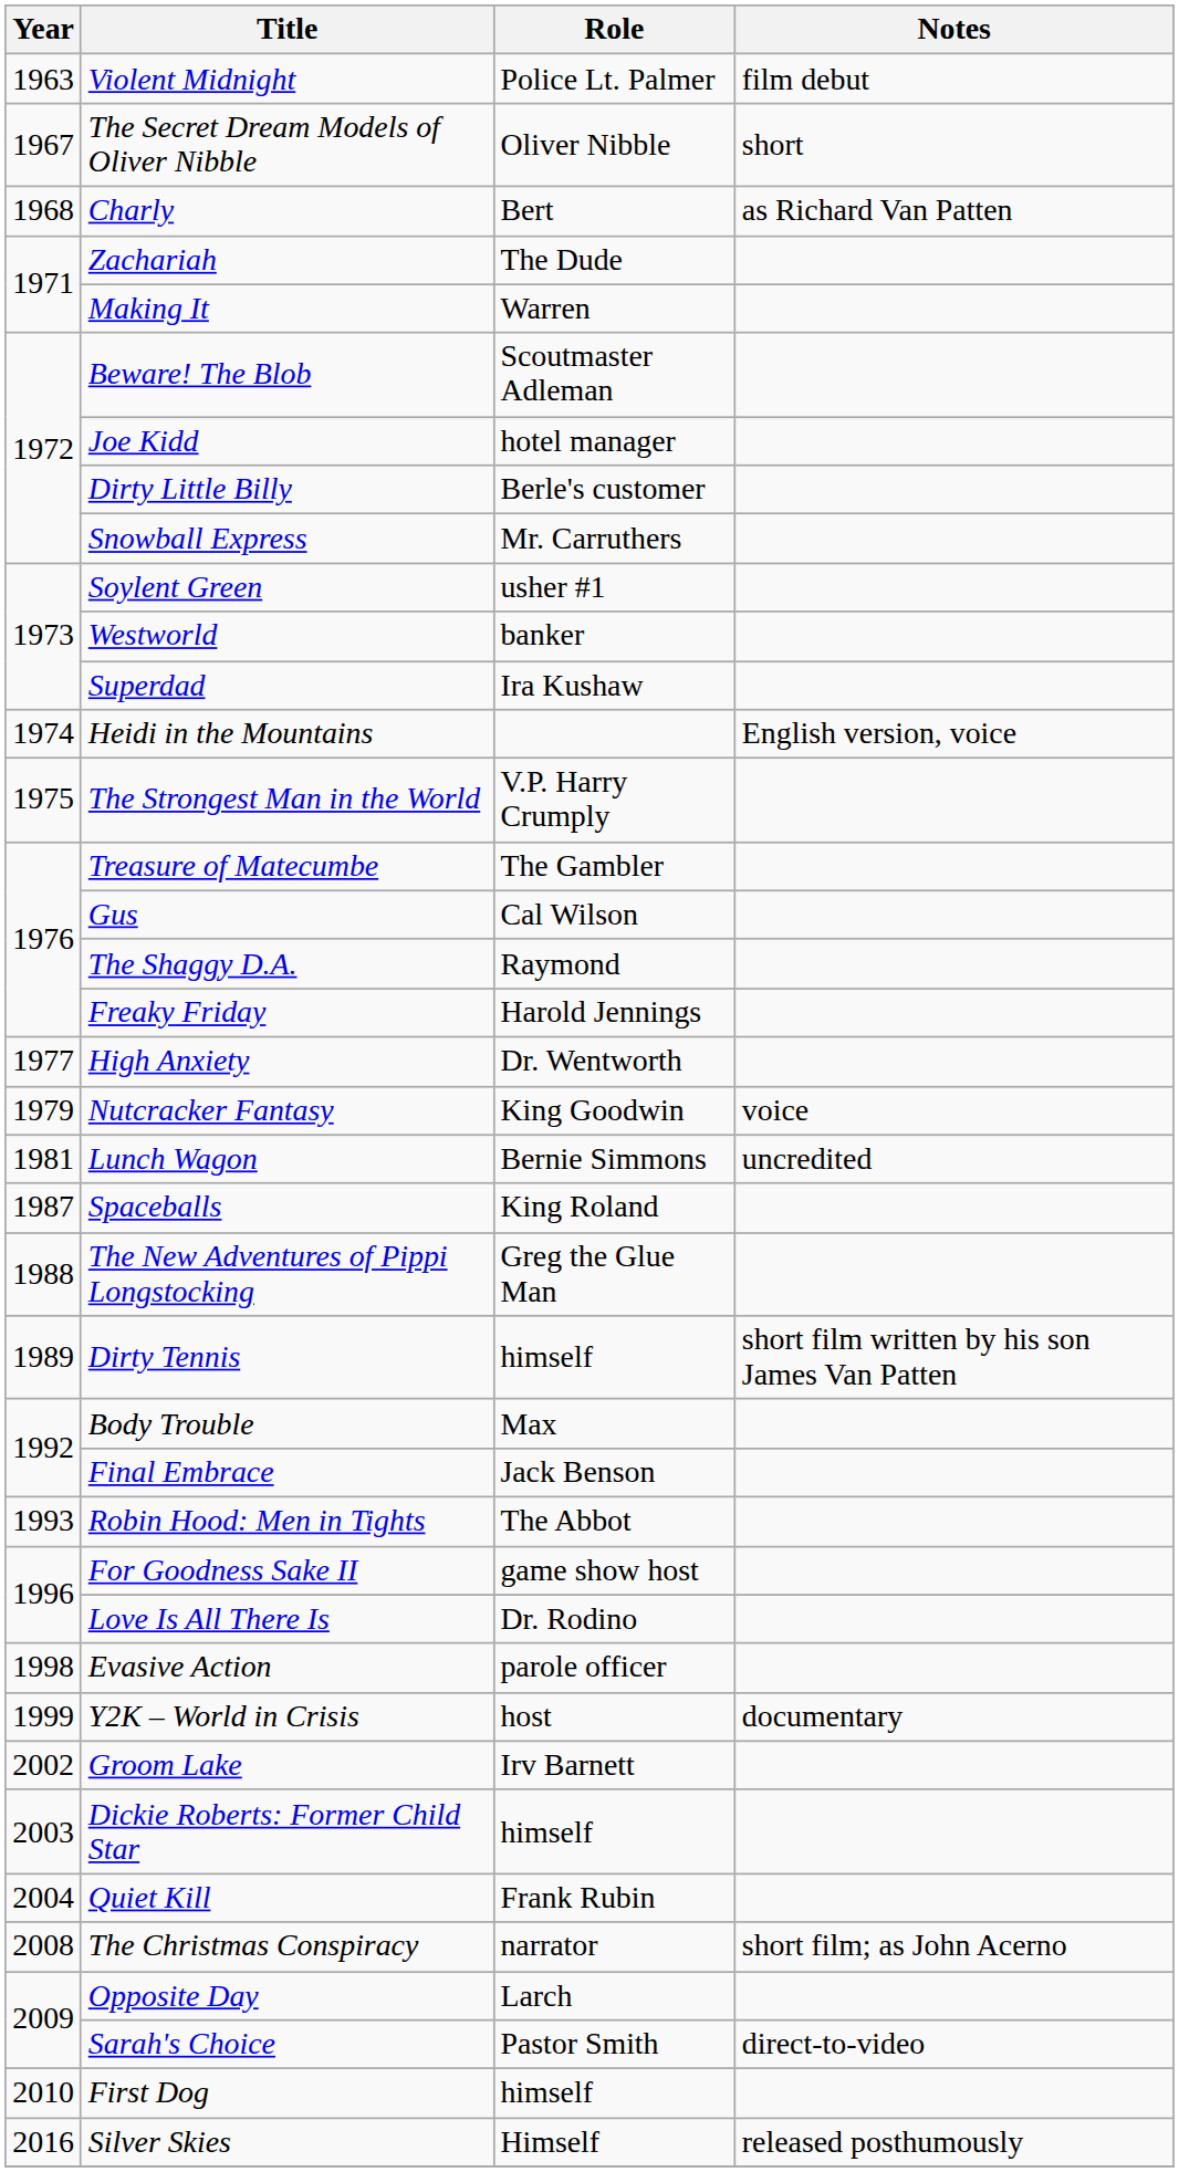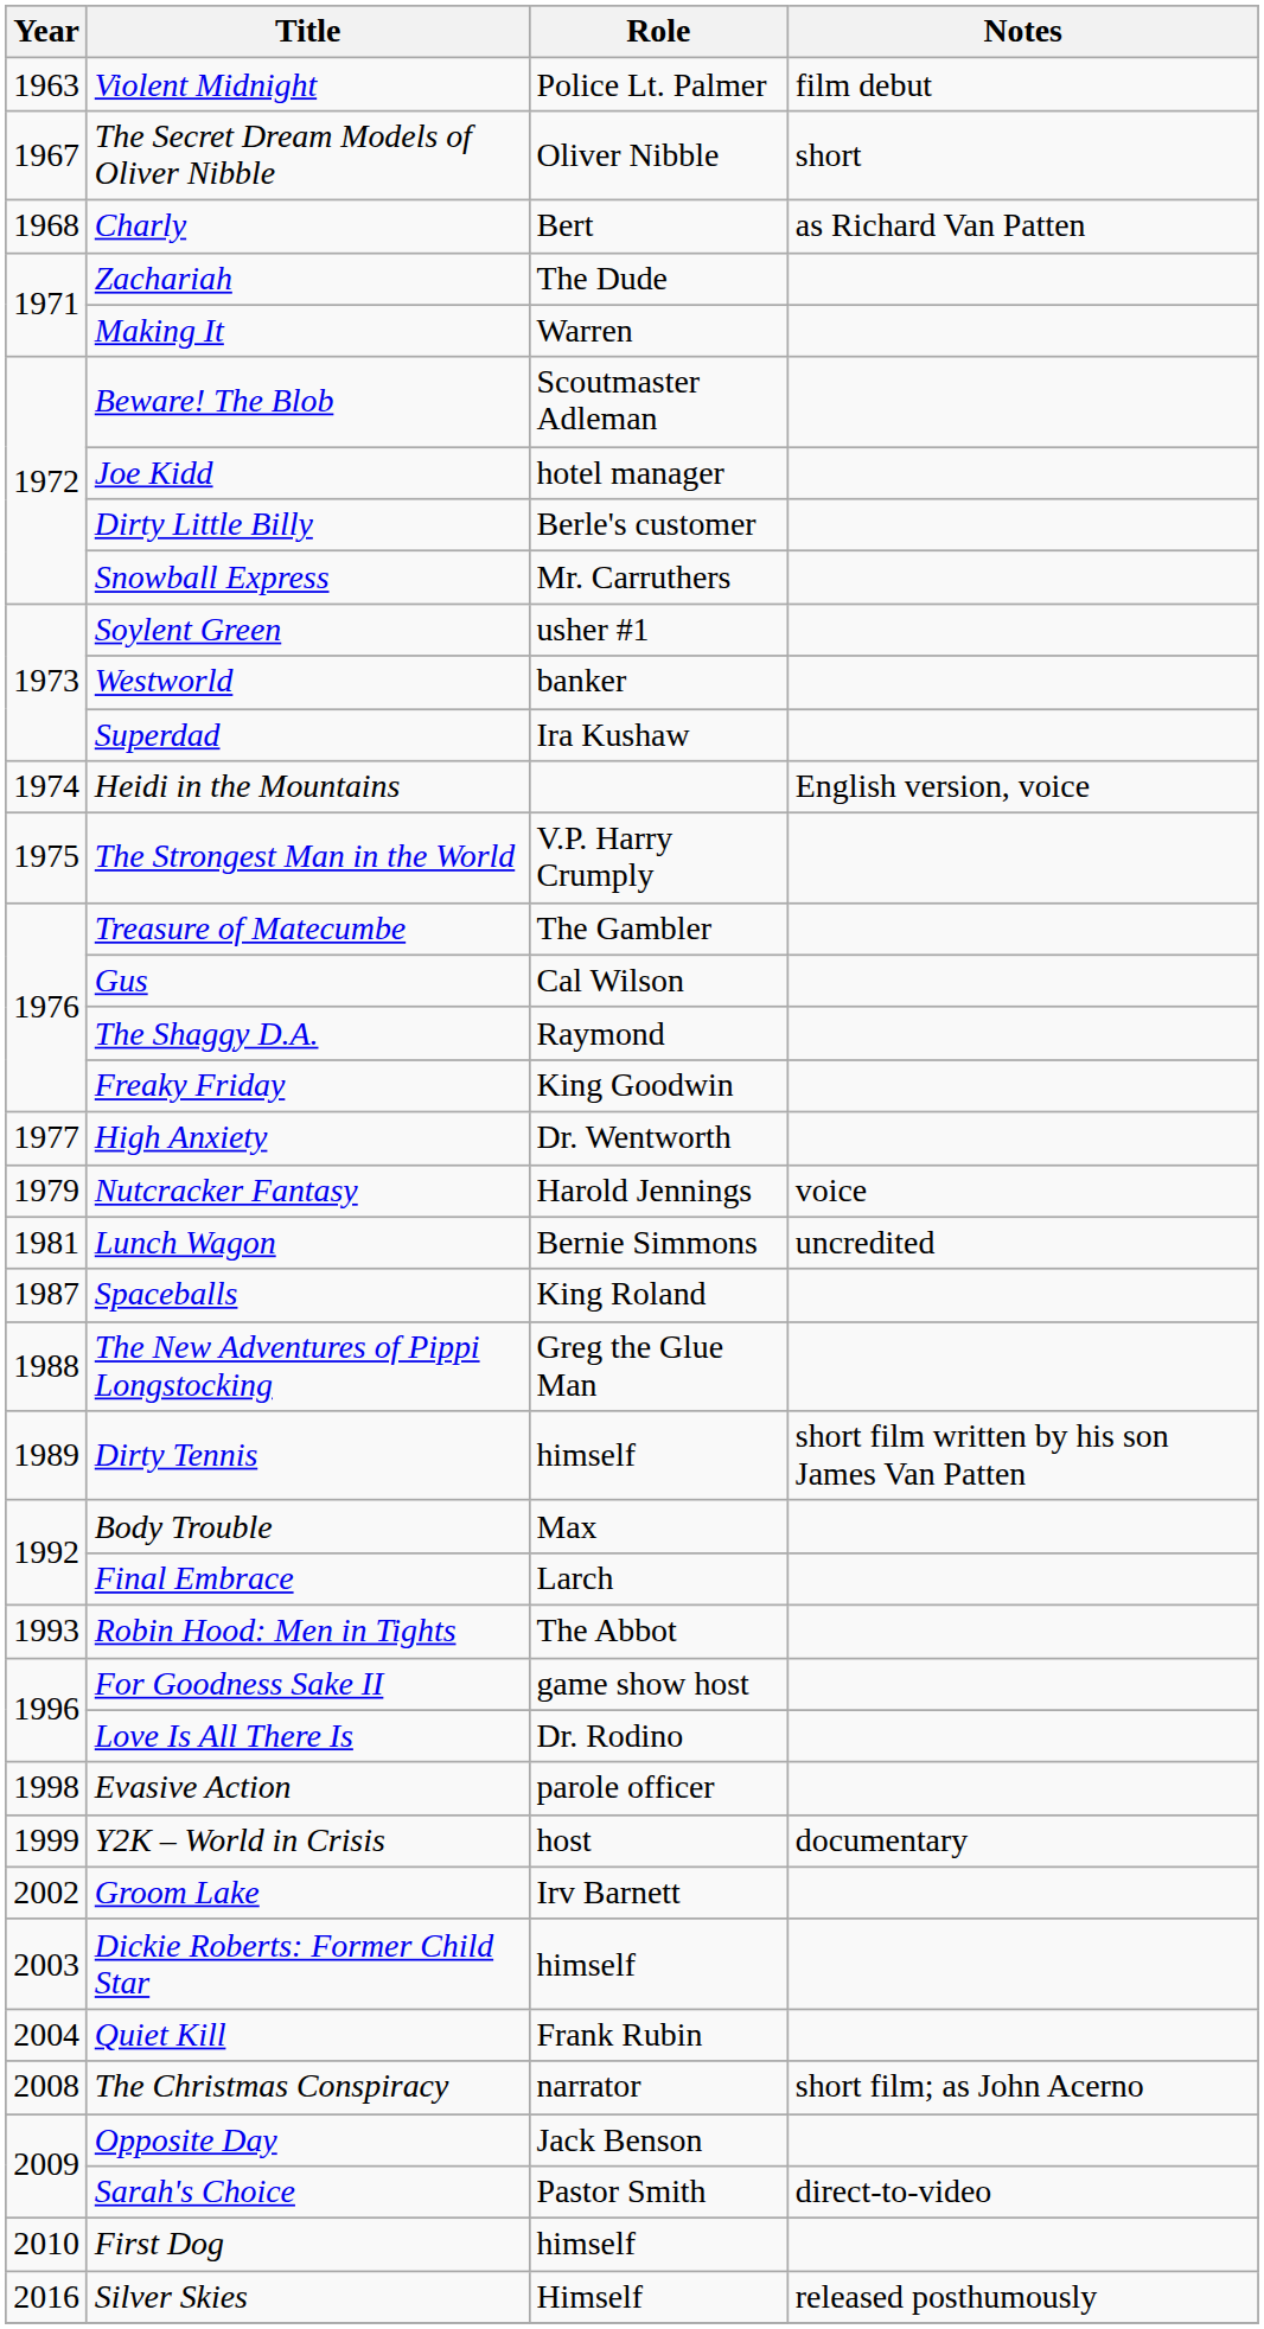Freaky Friday | Role: Harold Jennings -> King Goodwin
Nutcracker Fantasy | Role: King Goodwin -> Harold Jennings
Final Embrace | Role: Jack Benson -> Larch
Opposite Day | Role: Larch -> Jack Benson
